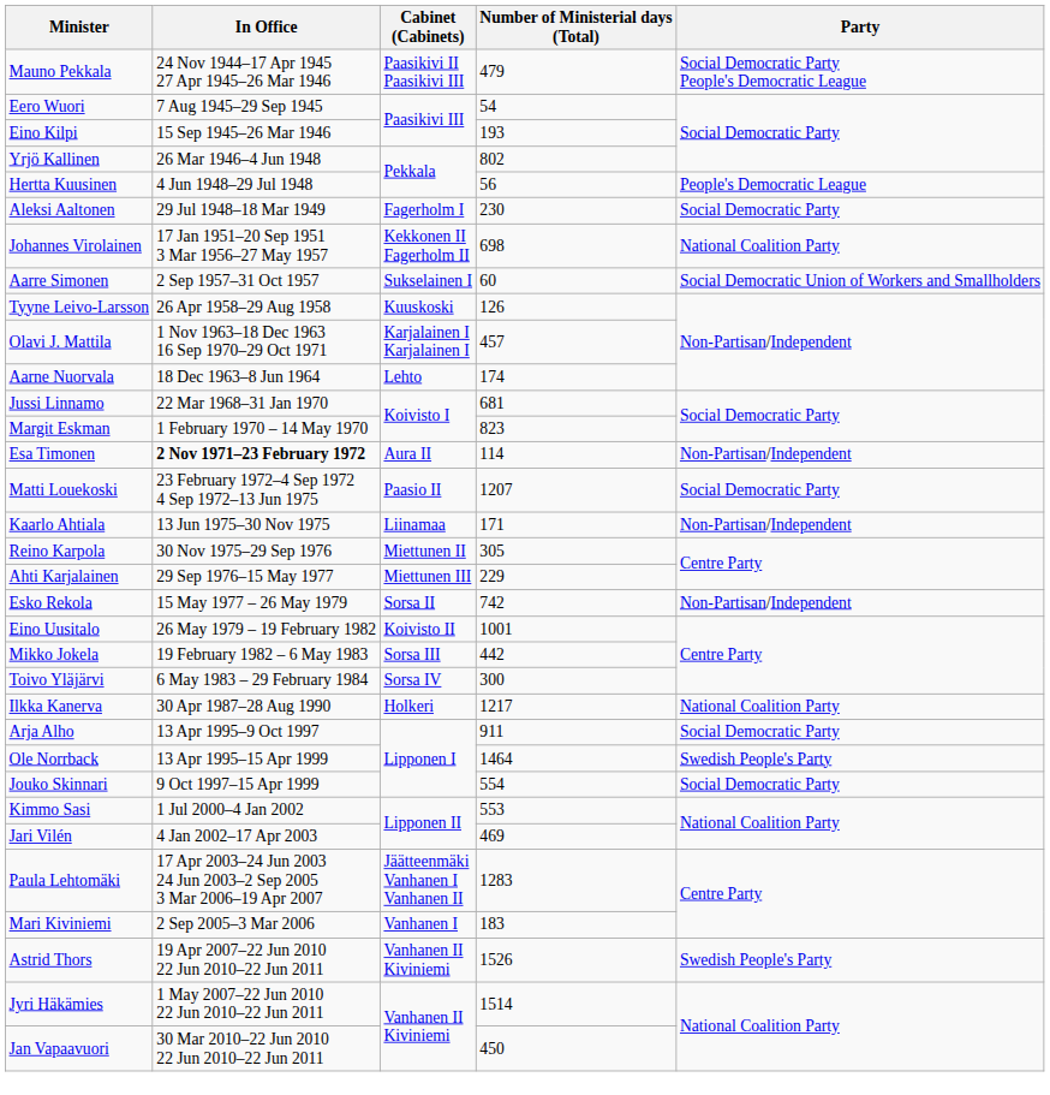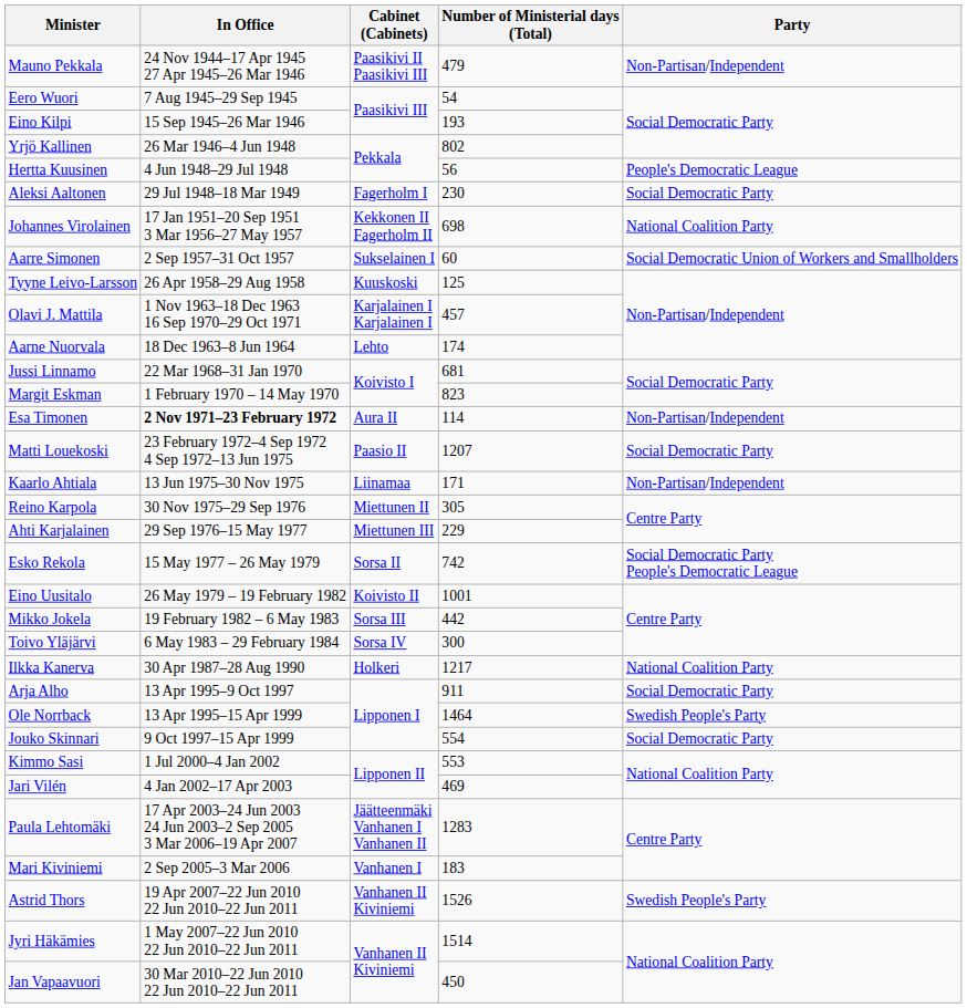Mauno Pekkala | Party: Social Democratic Party People's Democratic League -> Non-Partisan/Independent
Tyyne Leivo-Larsson | Number of Ministerial days (Total): 126 -> 125
Esko Rekola | Party: Non-Partisan/Independent -> Social Democratic Party People's Democratic League
